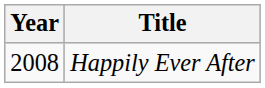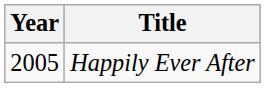Happily Ever After | Year: 2008 -> 2005
